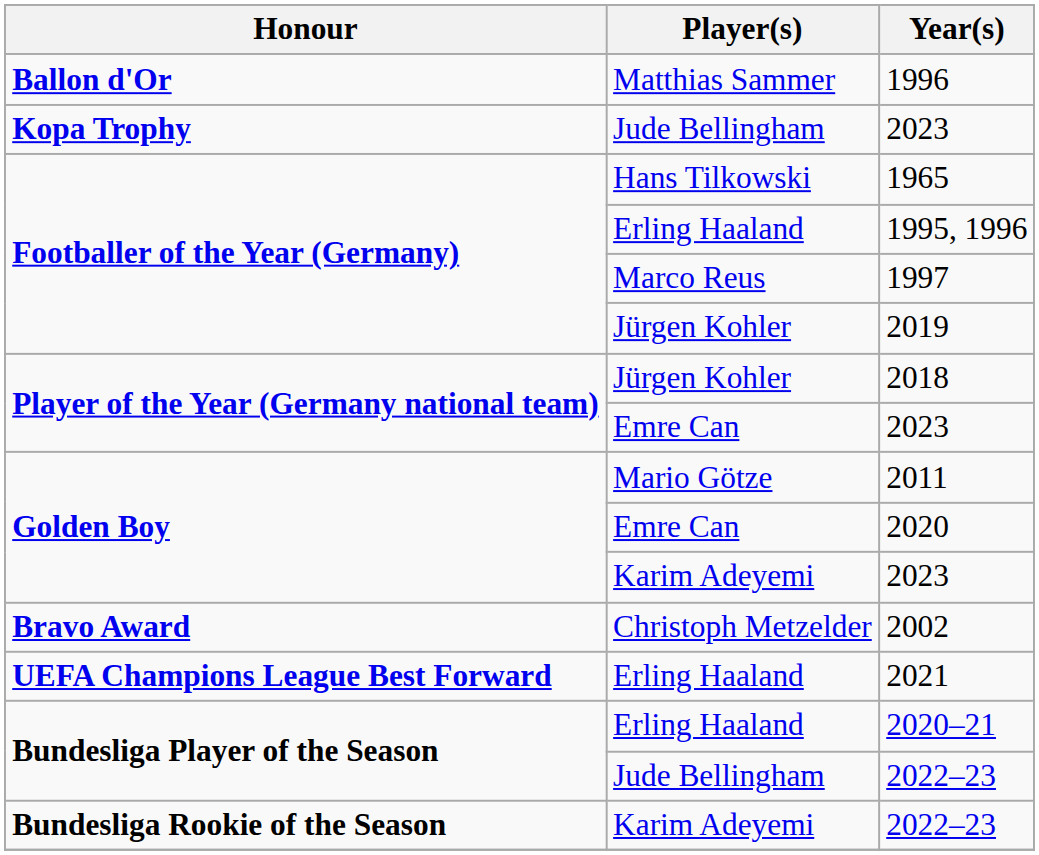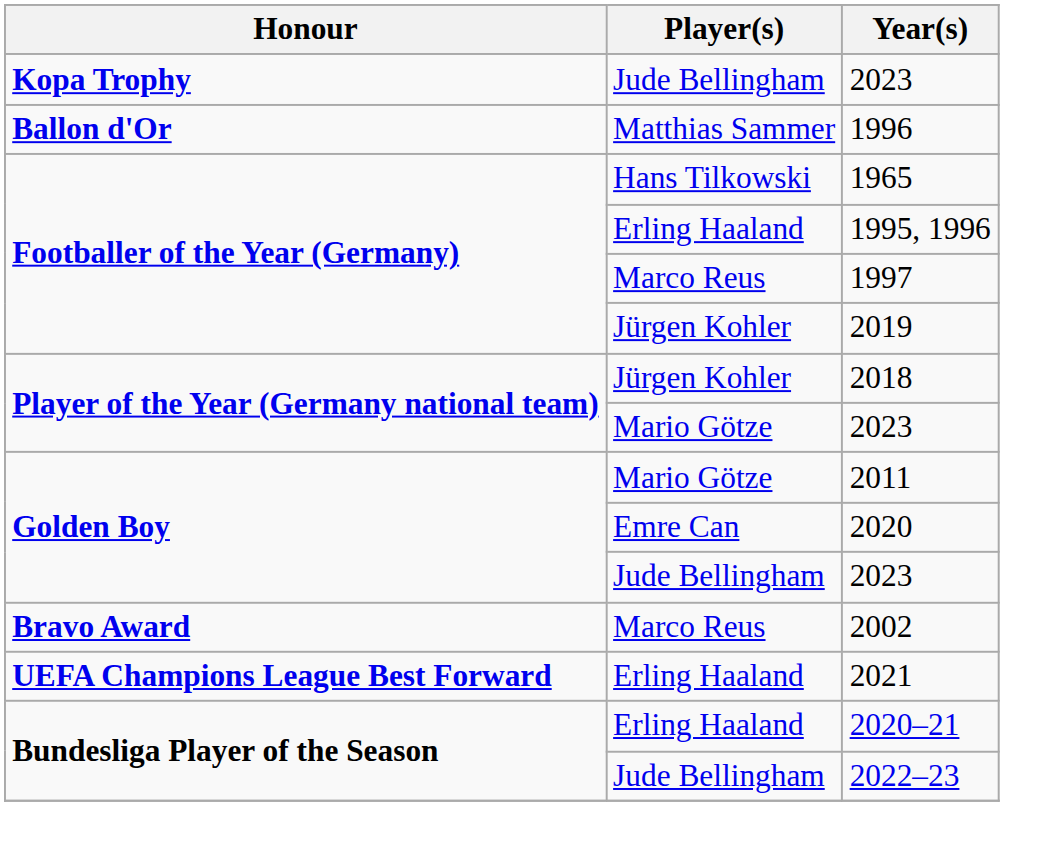rows swapped: 1996 <-> Kopa Trophy / 2023
Player of the Year (Germany national team) / 2023 | Player(s): Emre Can -> Mario Götze
Golden Boy / 2023 | Player(s): Karim Adeyemi -> Jude Bellingham
2002 | Player(s): Christoph Metzelder -> Marco Reus
- row: Bundesliga Rookie of the Season | Karim Adeyemi | 2022–23
